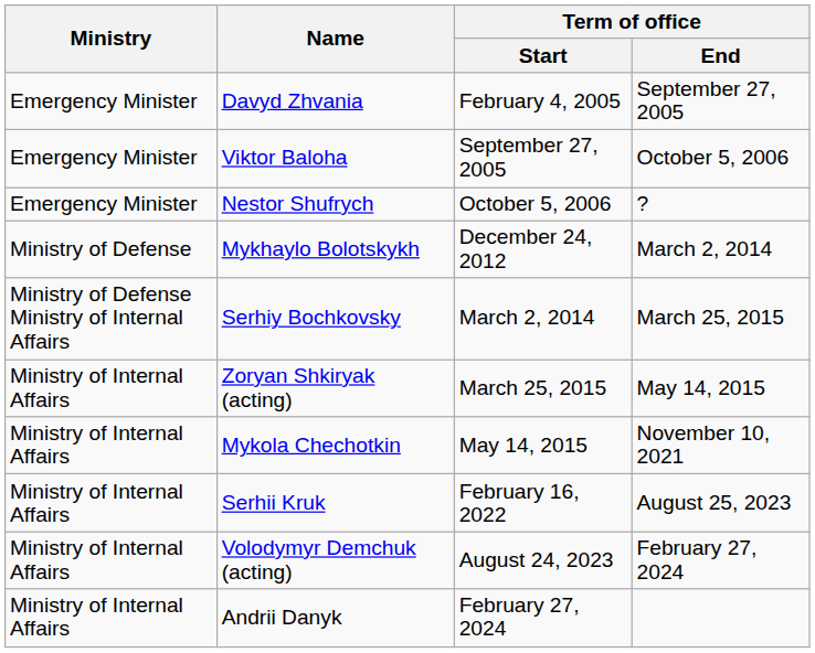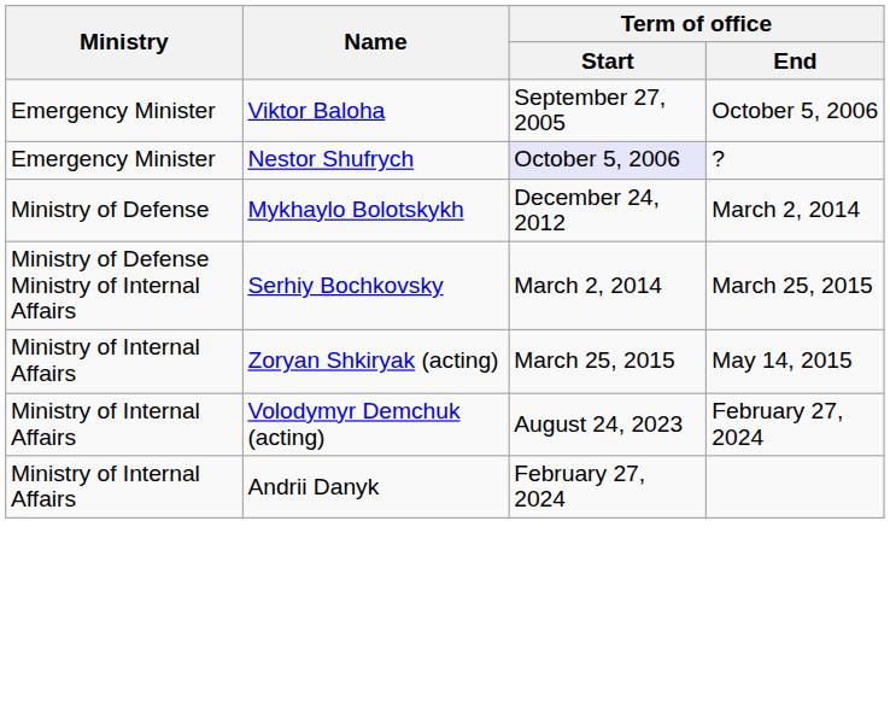- row: Emergency Minister | Davyd Zhvania | February 4, 2005 | September 27, 2005
Nestor Shufrych | Term of office / Start: no background -> lavender background
- row: Ministry of Internal Affairs | Mykola Chechotkin | May 14, 2015 | November 10, 2021
- row: Ministry of Internal Affairs | Serhii Kruk | February 16, 2022 | August 25, 2023
